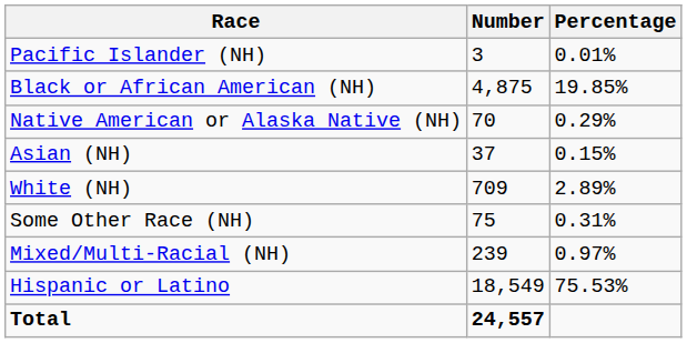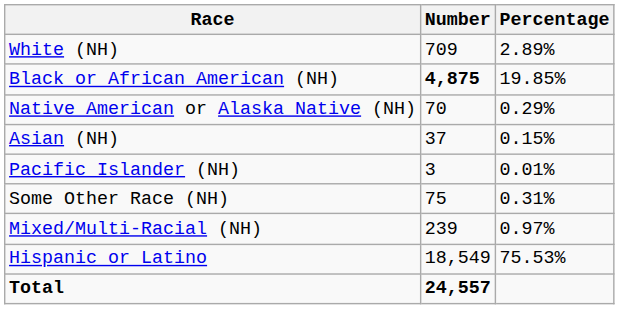rows swapped: White (NH) <-> Pacific Islander (NH)
Black or African American (NH) | Number: normal -> bold
